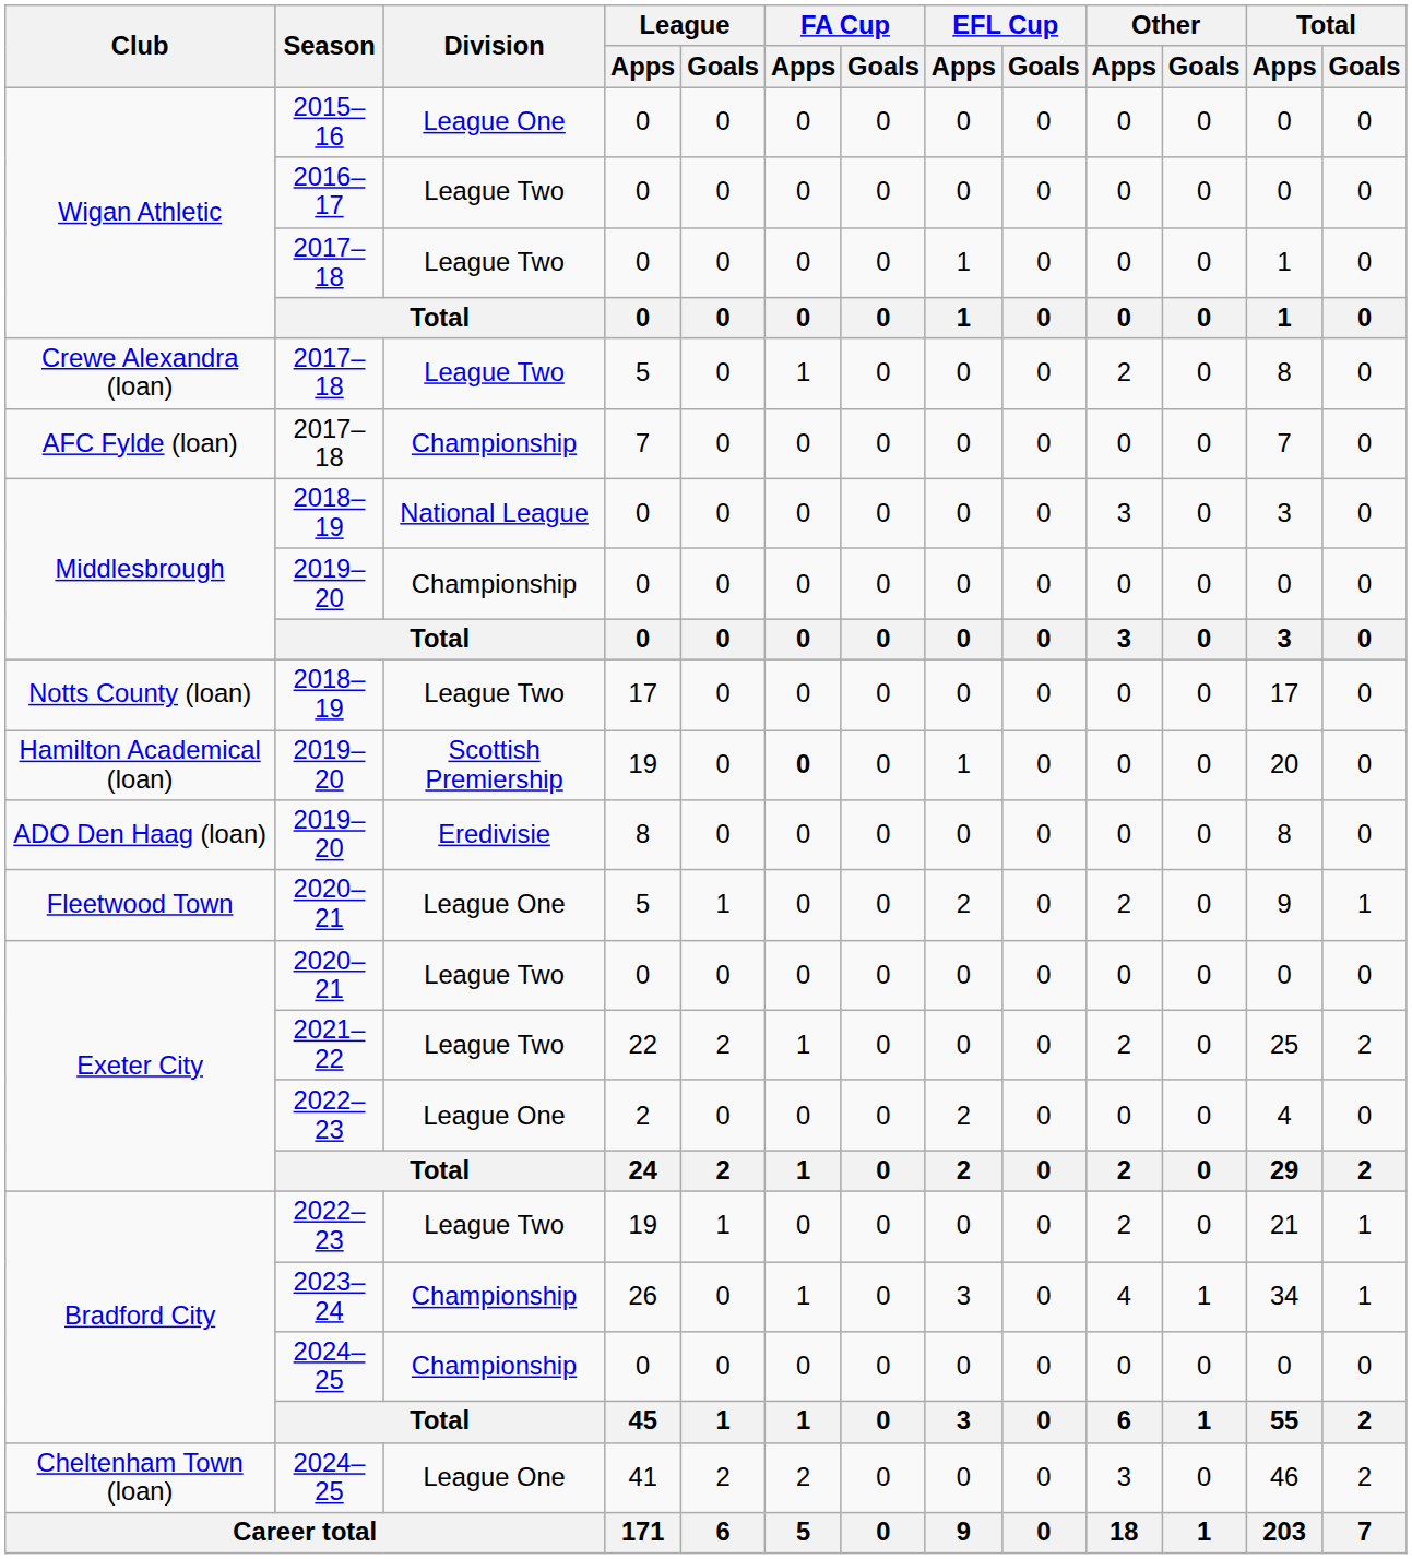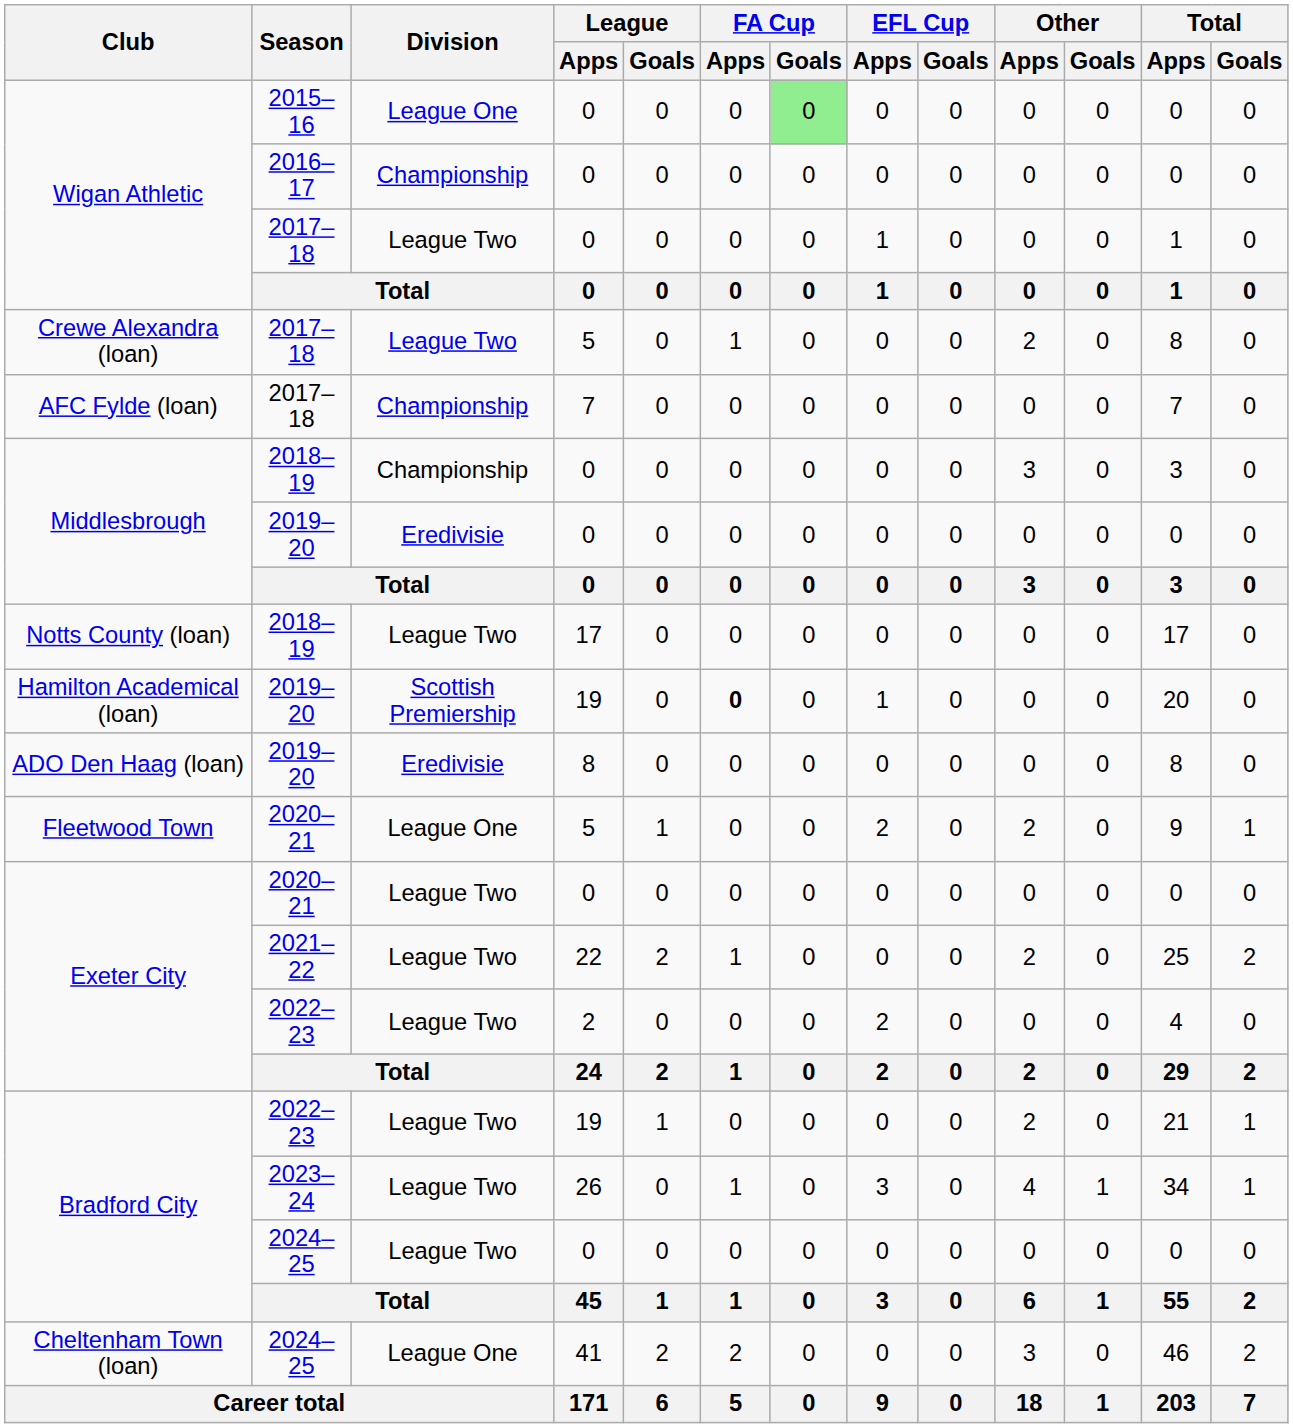Wigan Athletic / 2015–16 | FA Cup / Goals: no background -> lightgreen background
Wigan Athletic / 2016–17 | Division: League Two -> Championship
Middlesbrough / 2018–19 | Division: National League -> Championship
Middlesbrough / 2019–20 | Division: Championship -> Eredivisie
Exeter City / 2022–23 | Division: League One -> League Two
Bradford City / 2023–24 | Division: Championship -> League Two
Bradford City / 2024–25 | Division: Championship -> League Two
